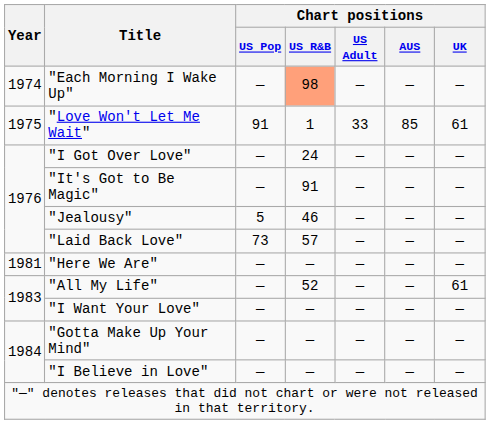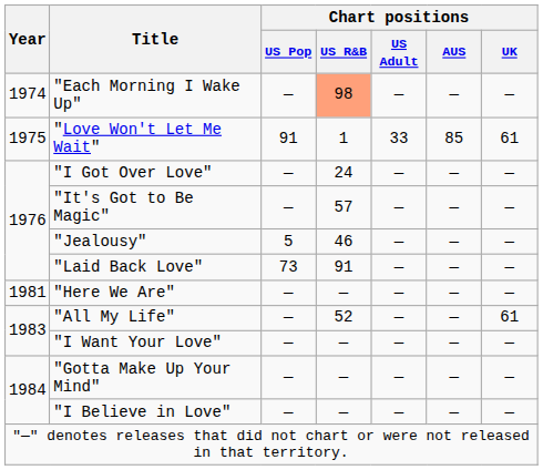"It's Got to Be Magic" | Chart positions / US R&B: 91 -> 57
"Laid Back Love" | Chart positions / US R&B: 57 -> 91
